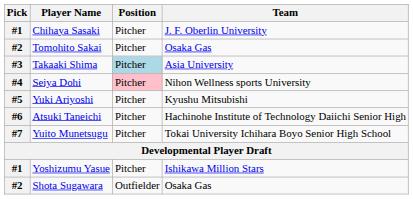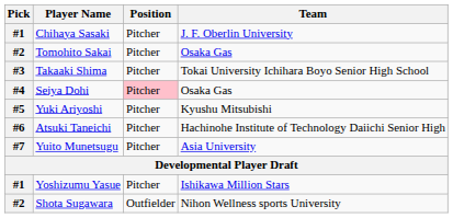Takaaki Shima | Position: lightblue background -> no background
Takaaki Shima | Team: Asia University -> Tokai University Ichihara Boyo Senior High School
Seiya Dohi | Team: Nihon Wellness sports University -> Osaka Gas
Yuito Munetsugu | Team: Tokai University Ichihara Boyo Senior High School -> Asia University
Shota Sugawara | Team: Osaka Gas -> Nihon Wellness sports University
